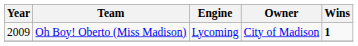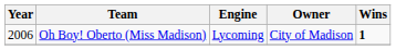Oh Boy! Oberto (Miss Madison) | Year: 2009 -> 2006
